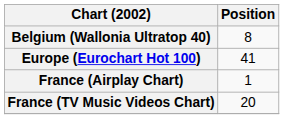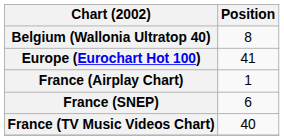+ row: France (SNEP) | 6
France (TV Music Videos Chart) | Position: 20 -> 40
